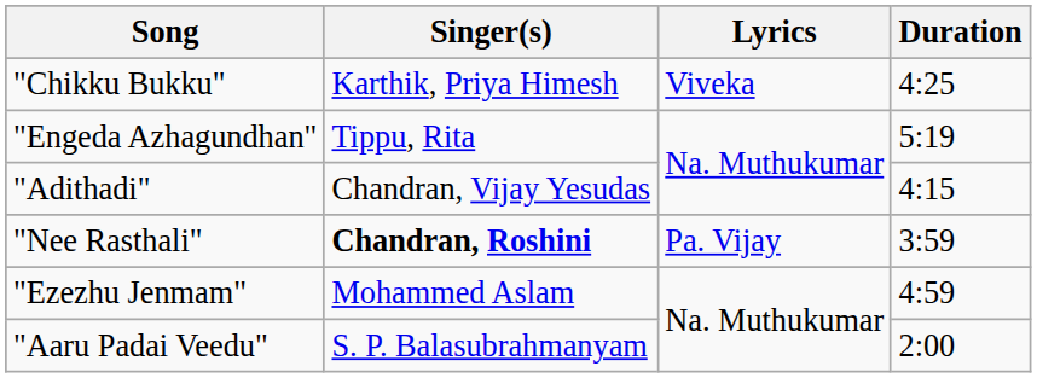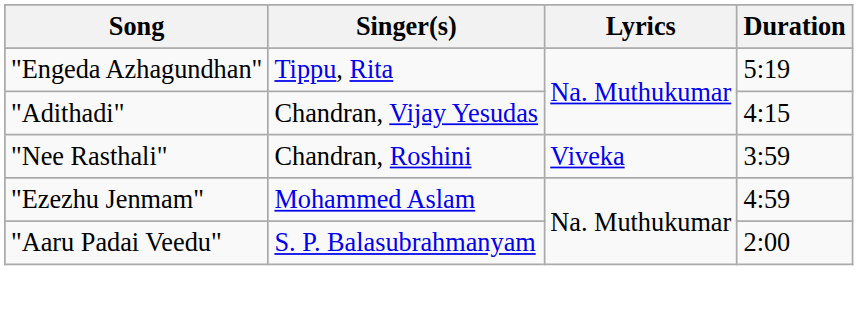- row: "Chikku Bukku" | Karthik, Priya Himesh | Viveka | 4:25
"Nee Rasthali" | Singer(s): bold -> normal
"Nee Rasthali" | Lyrics: Pa. Vijay -> Viveka
